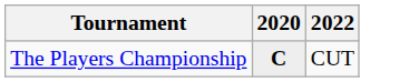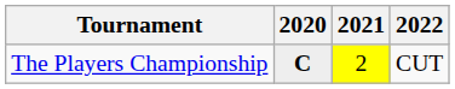+ column: 2021 | 2
